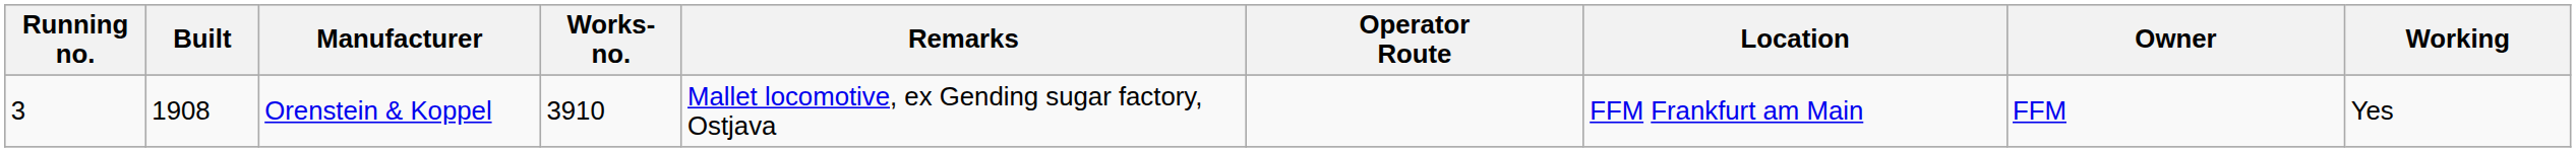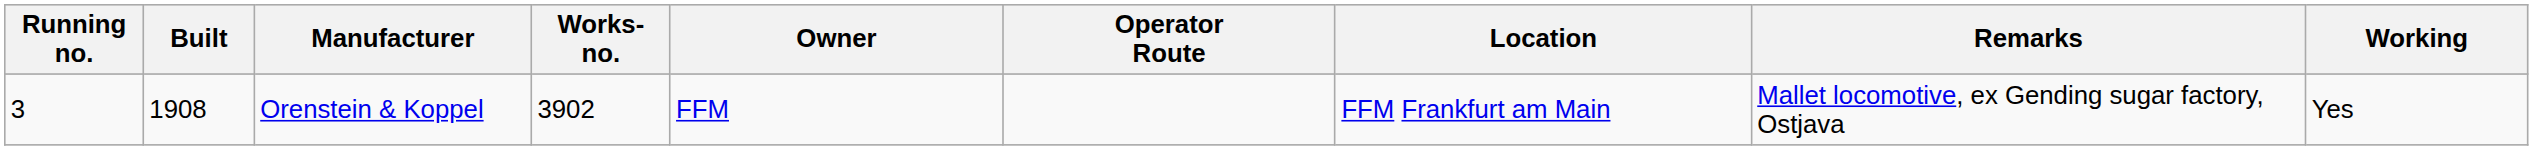columns swapped: Owner <-> Remarks
Orenstein & Koppel | Works- no.: 3910 -> 3902
